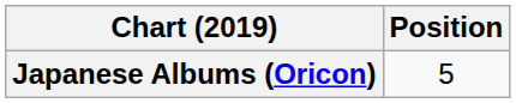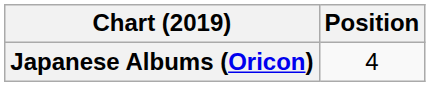Japanese Albums (Oricon) | Position: 5 -> 4
